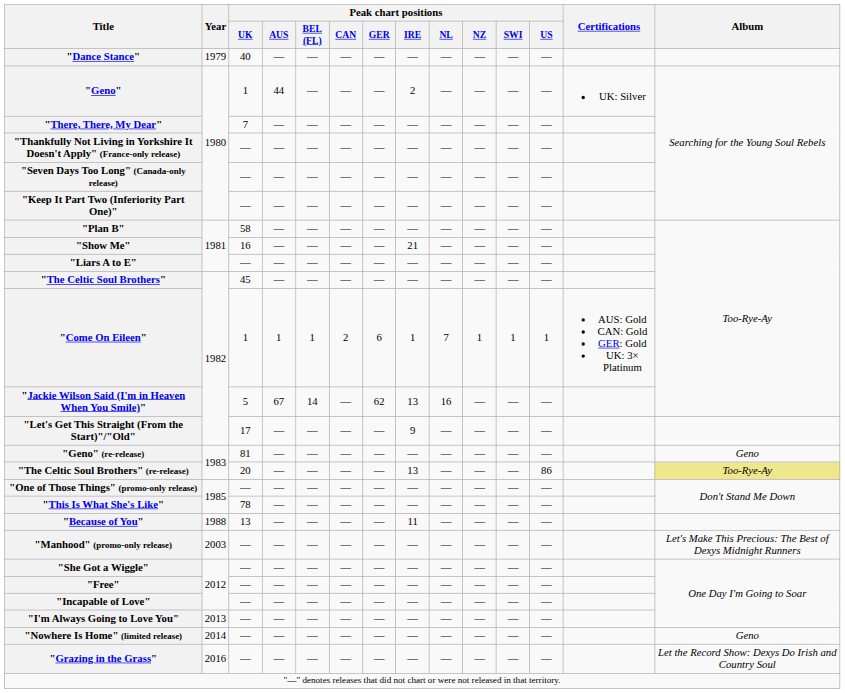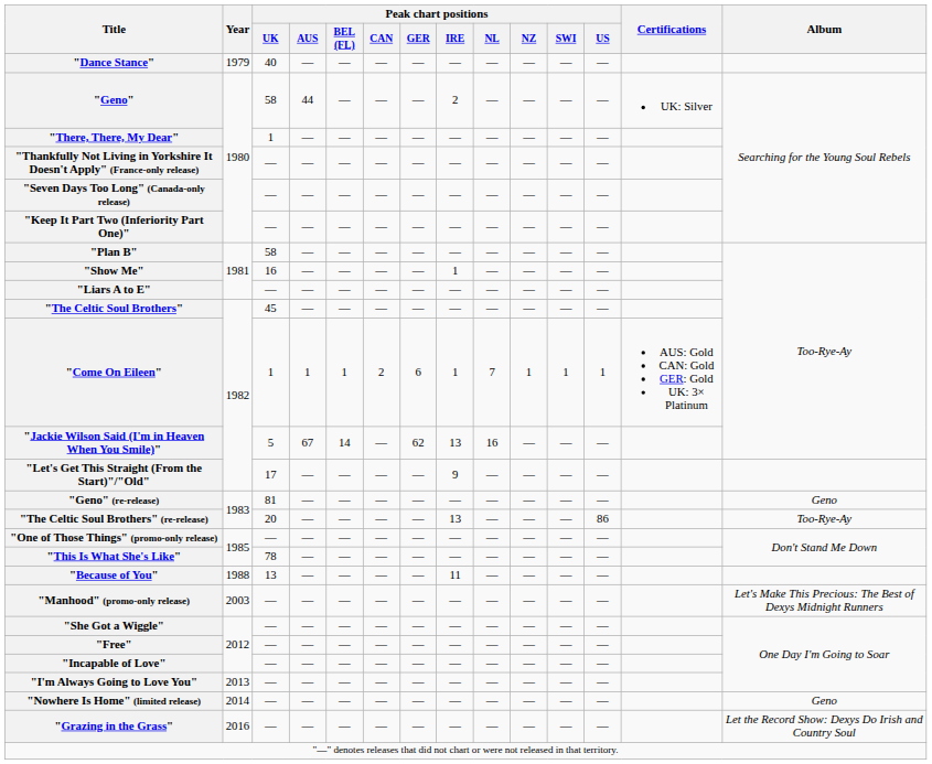"Geno" | Peak chart positions / UK: 1 -> 58
"There, There, My Dear" | Peak chart positions / UK: 7 -> 1
"Show Me" | Peak chart positions / IRE: 21 -> 1
"The Celtic Soul Brothers" (re-release) | Album: khaki background -> no background
